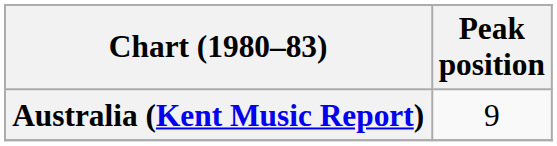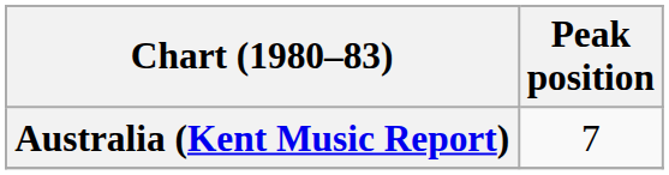Australia (Kent Music Report) | Peak position: 9 -> 7
